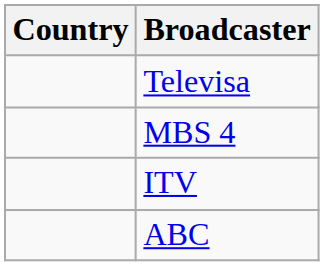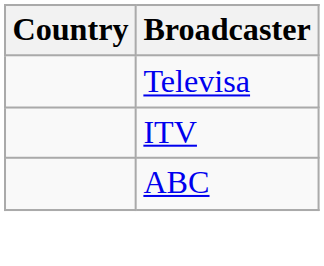- row: MBS 4
